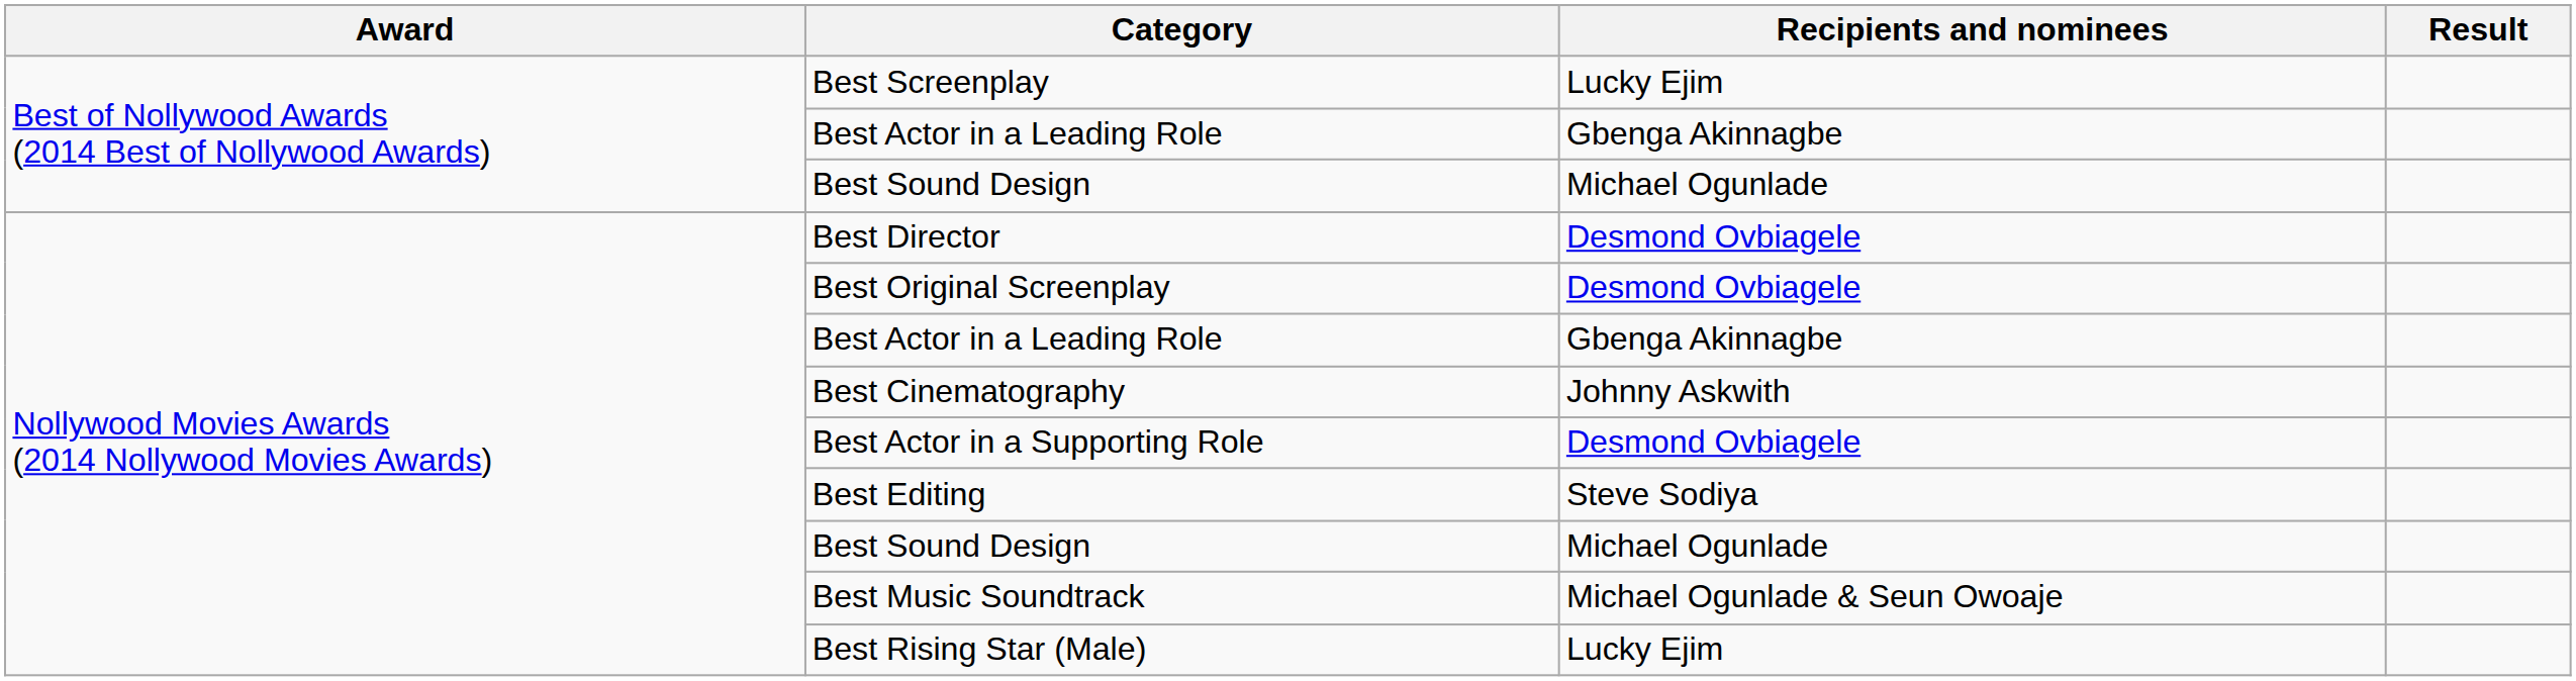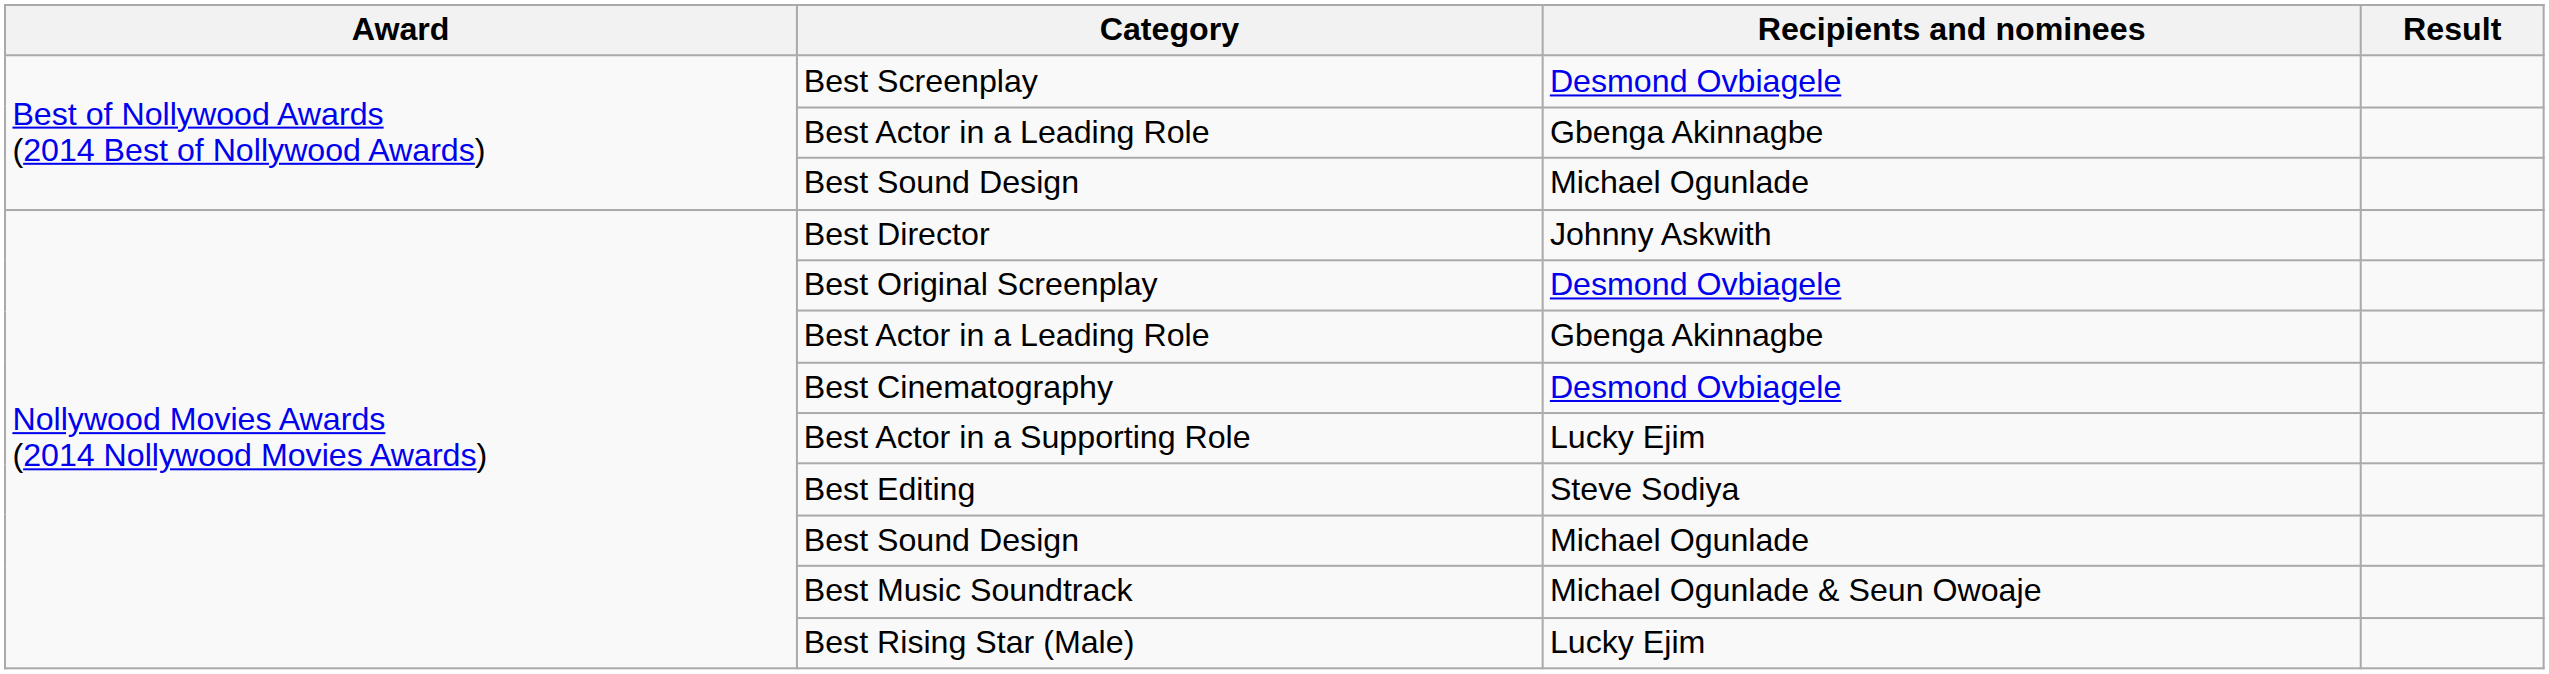Best Screenplay | Recipients and nominees: Lucky Ejim -> Desmond Ovbiagele
Best Director | Recipients and nominees: Desmond Ovbiagele -> Johnny Askwith
Best Cinematography | Recipients and nominees: Johnny Askwith -> Desmond Ovbiagele
Best Actor in a Supporting Role | Recipients and nominees: Desmond Ovbiagele -> Lucky Ejim
